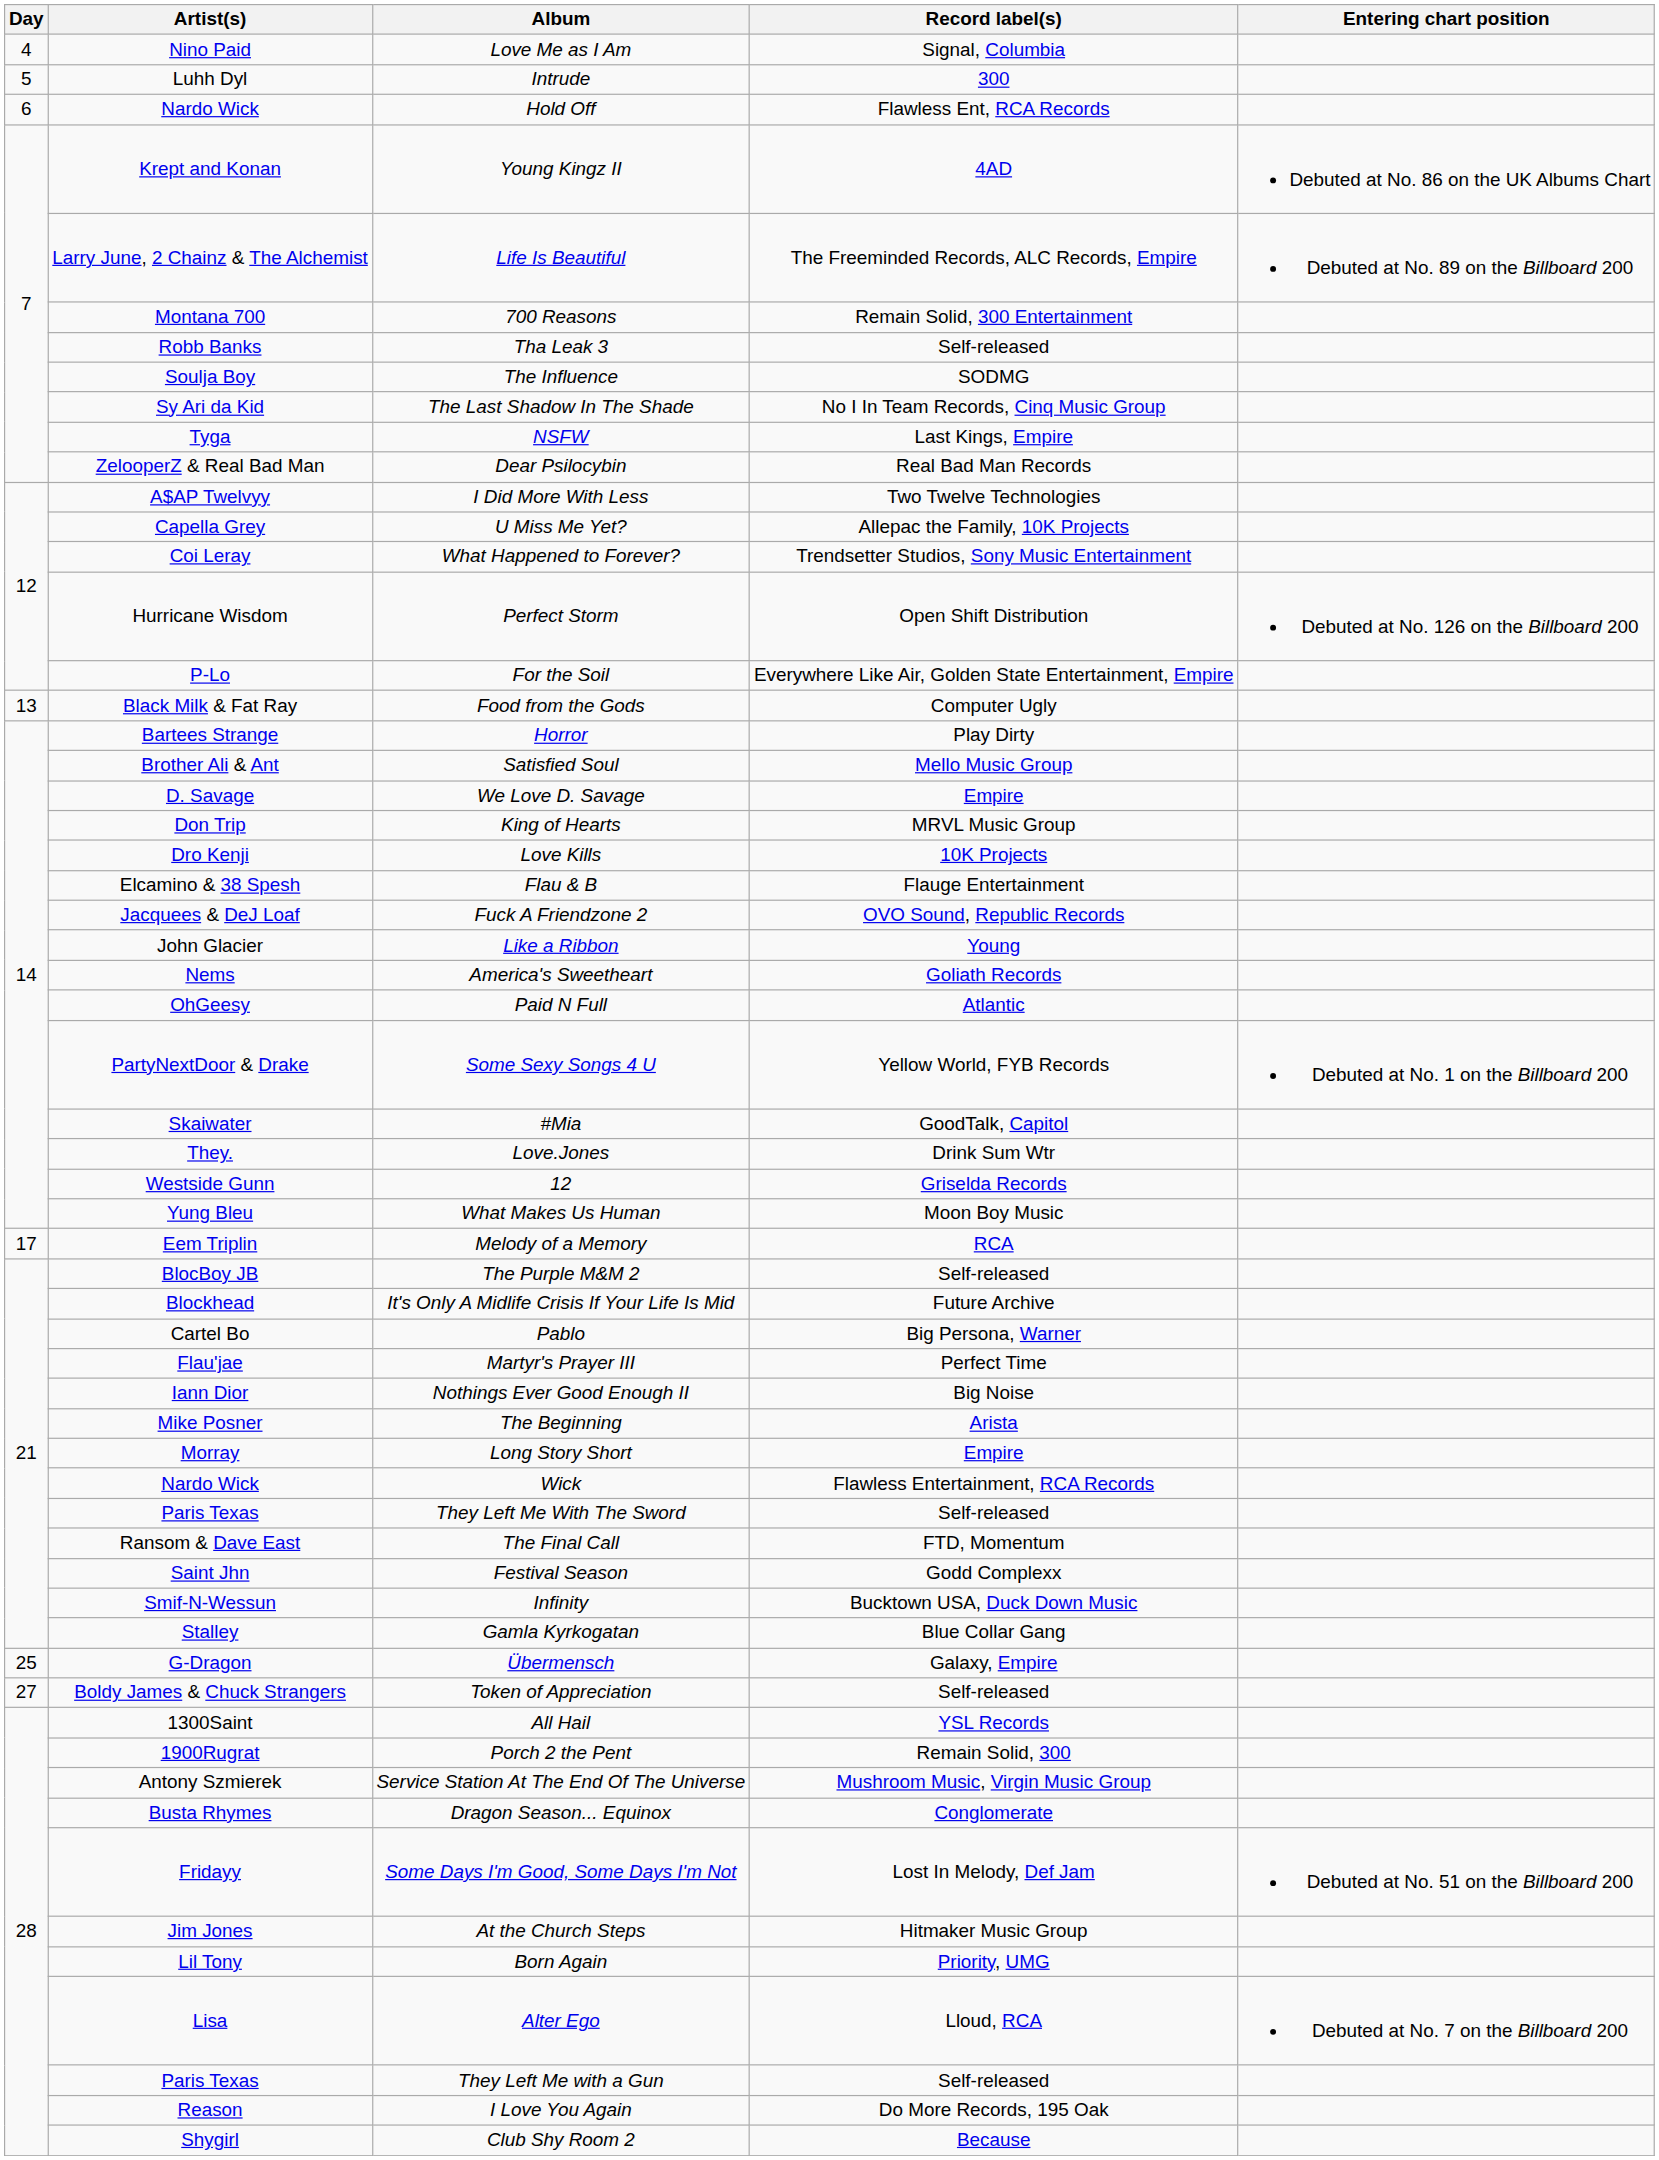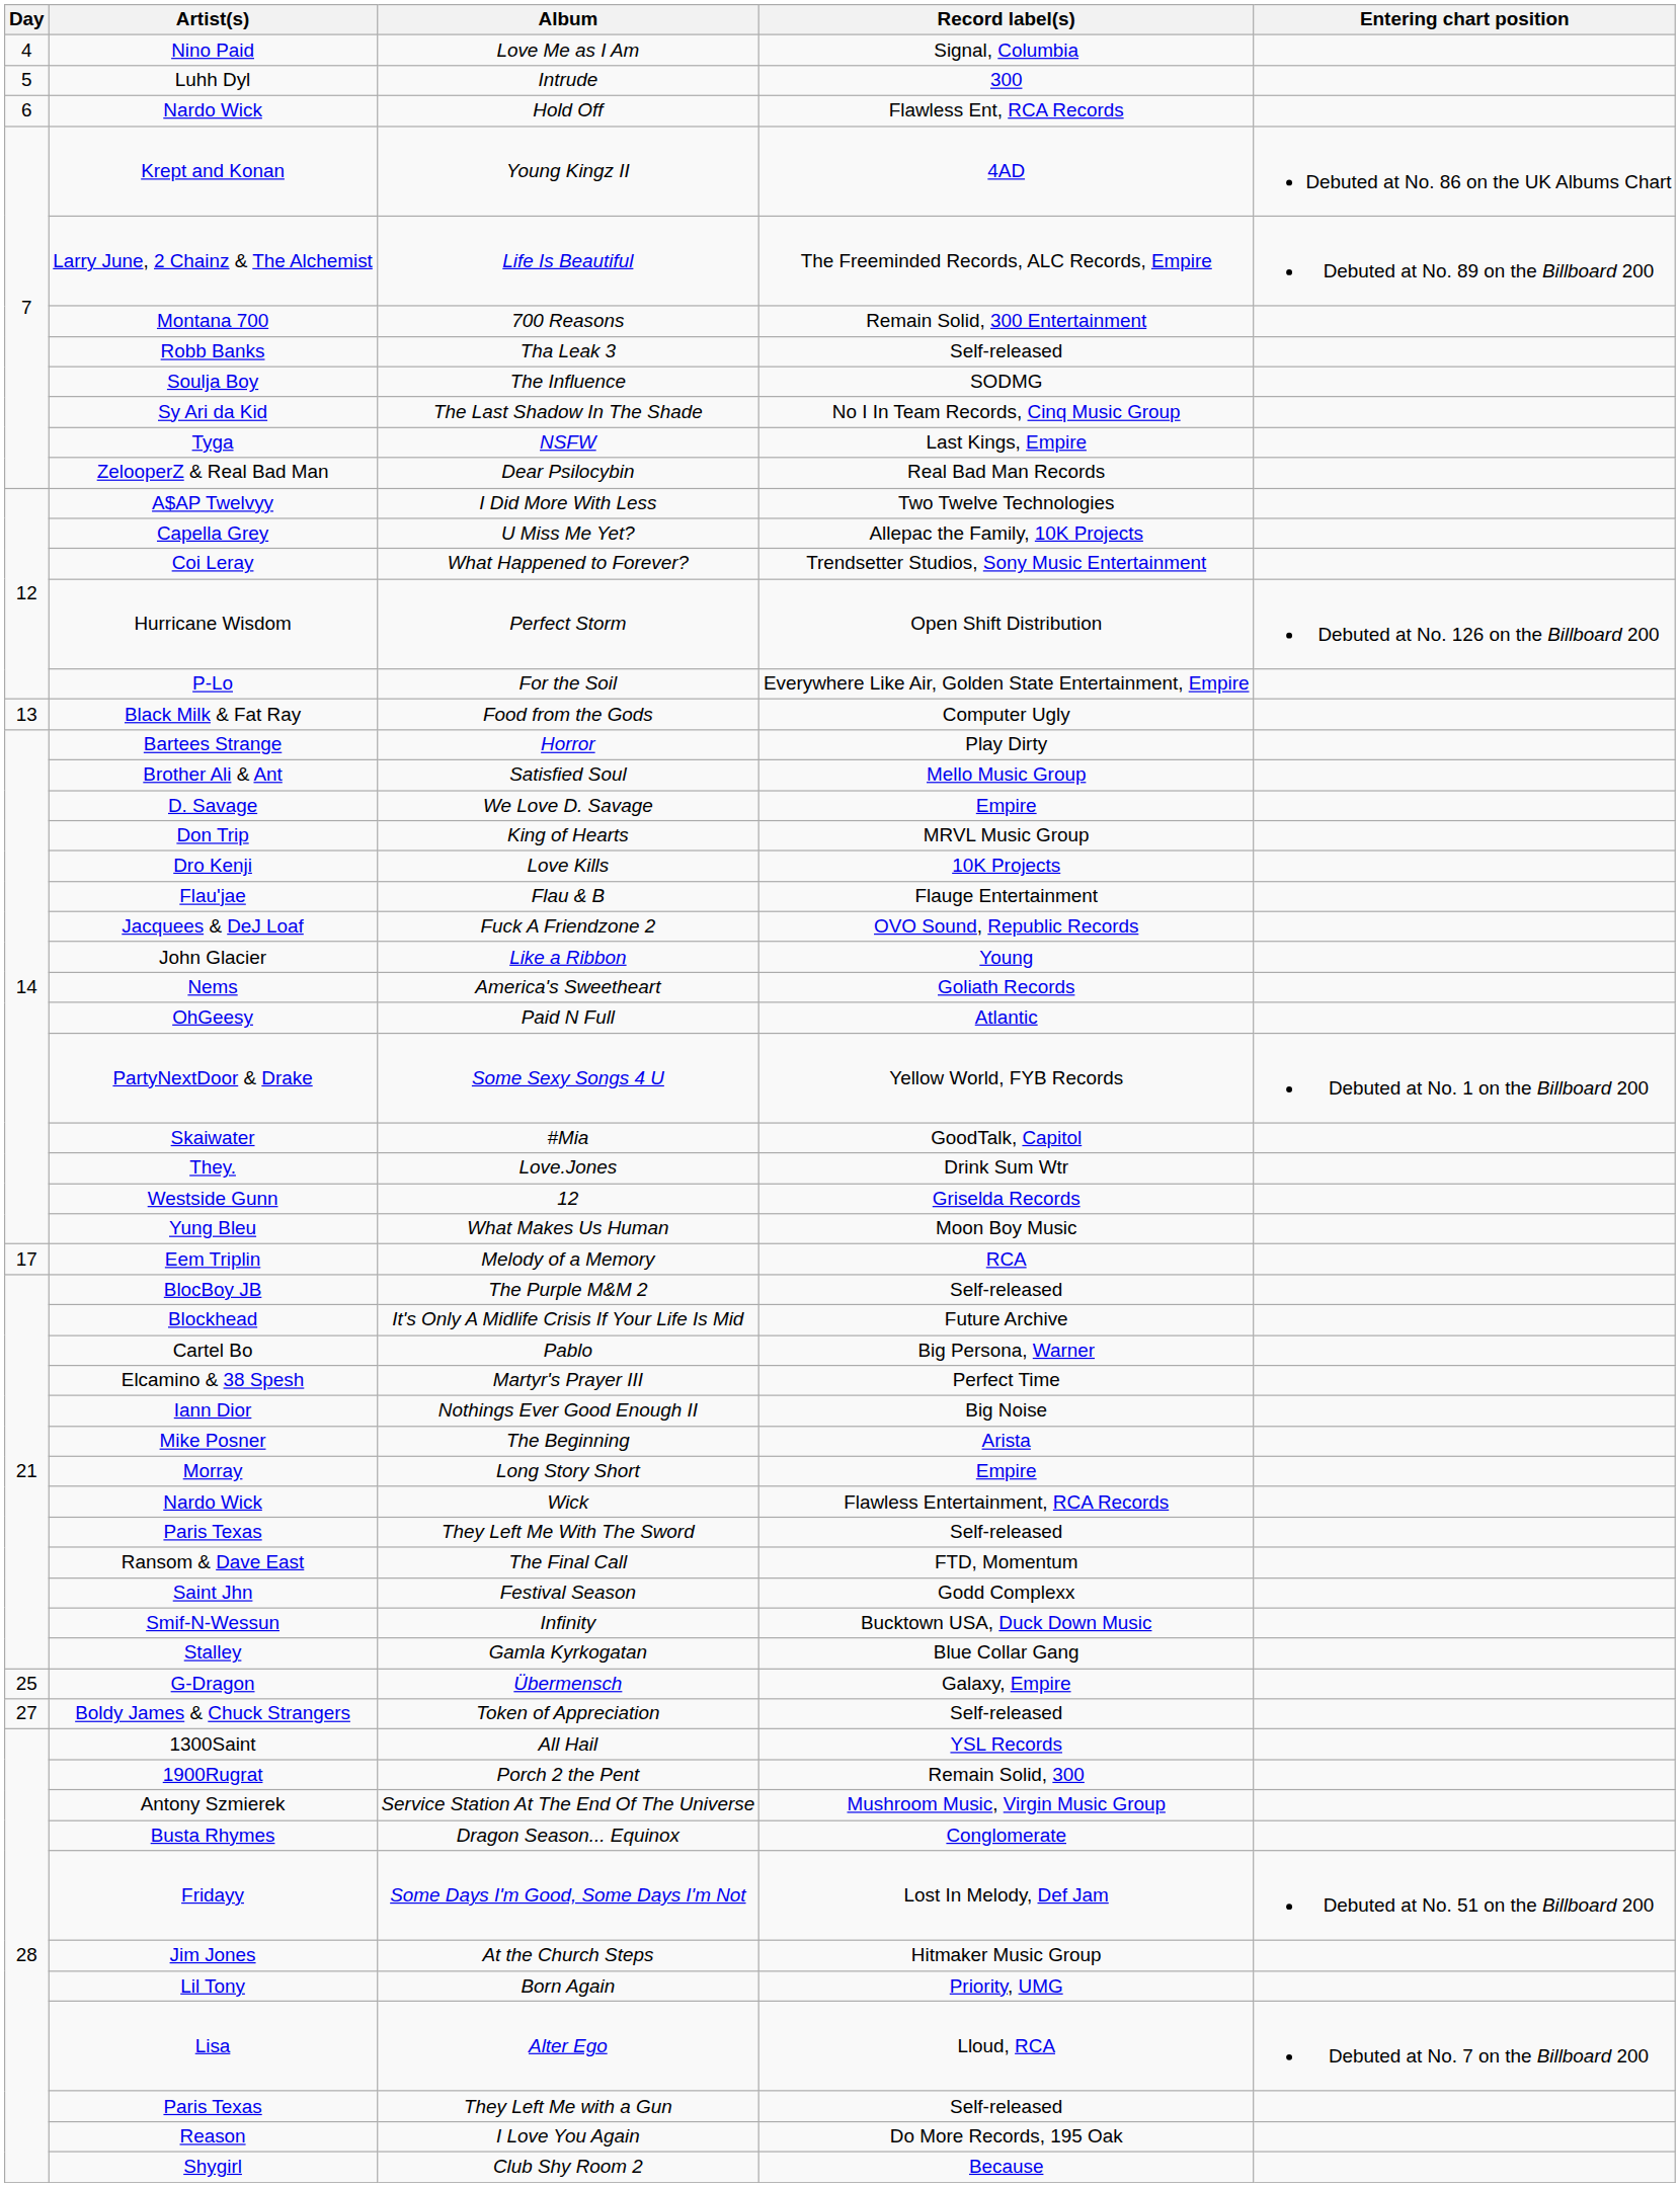Flau & B | Artist(s): Elcamino & 38 Spesh -> Flau'jae
Martyr's Prayer III | Artist(s): Flau'jae -> Elcamino & 38 Spesh
